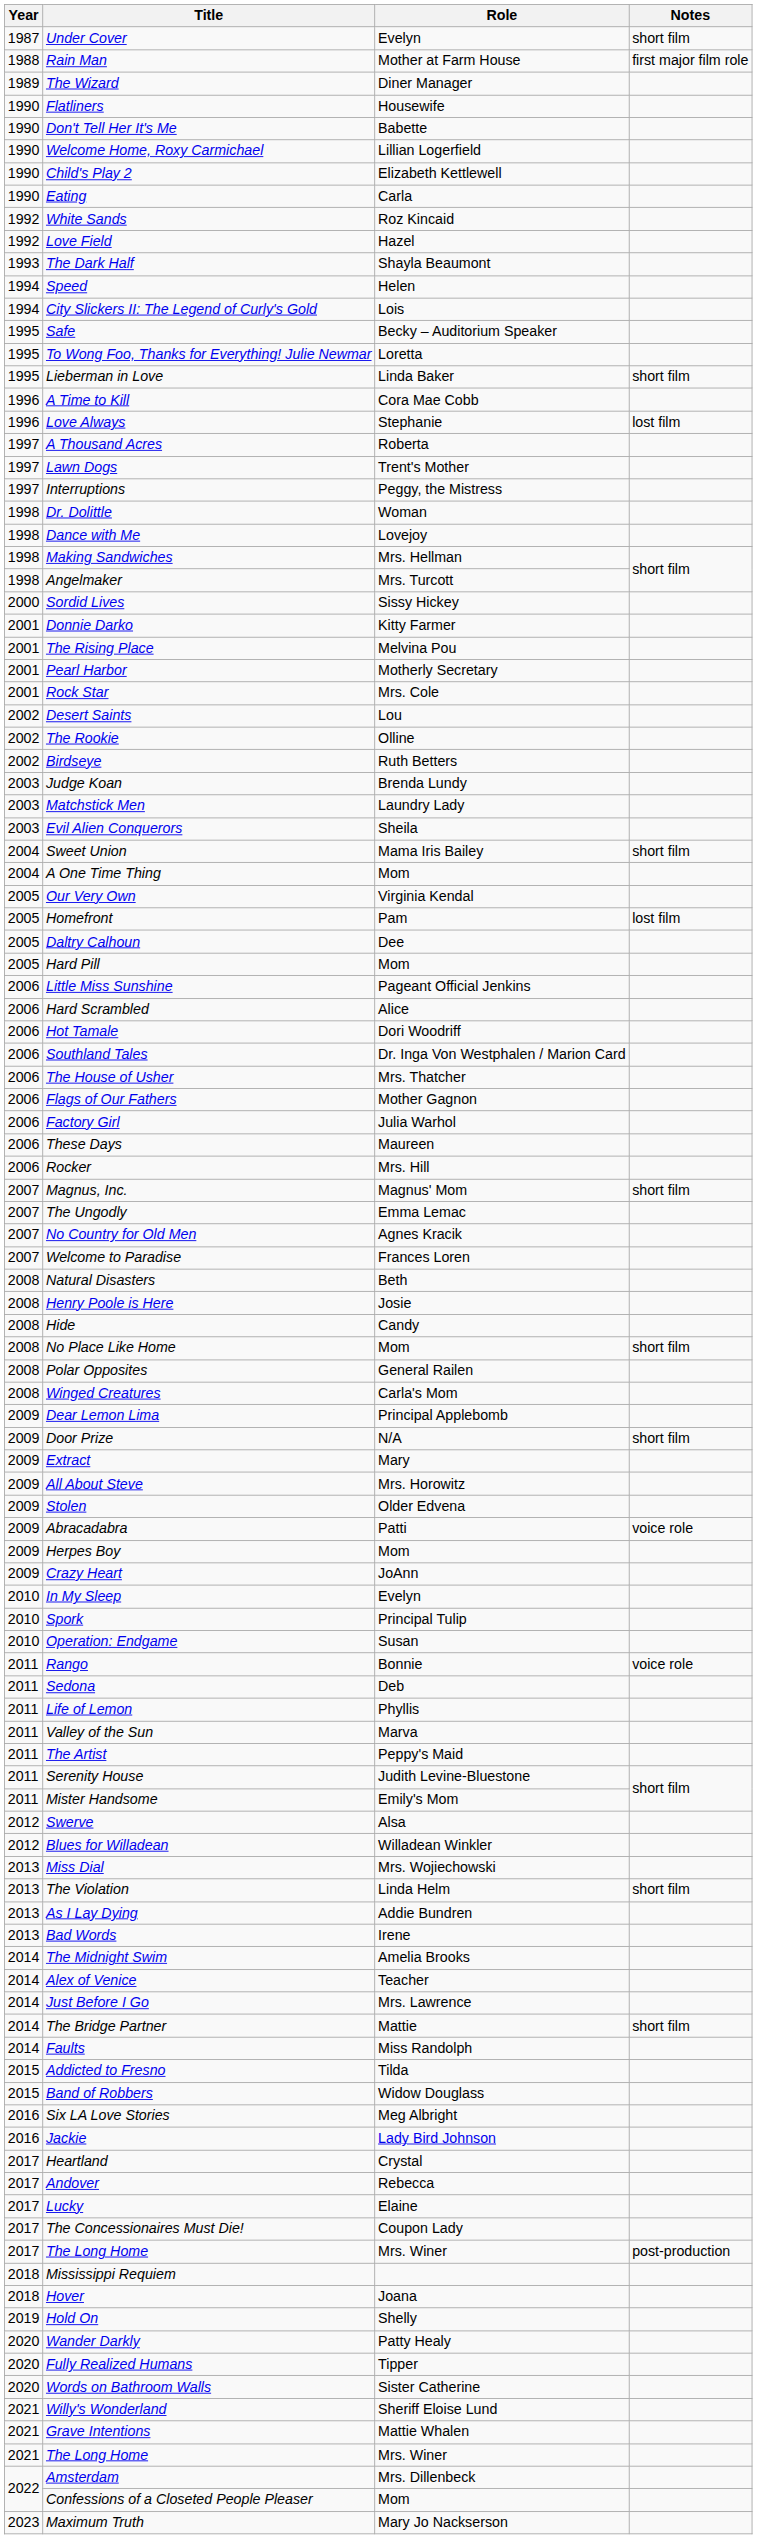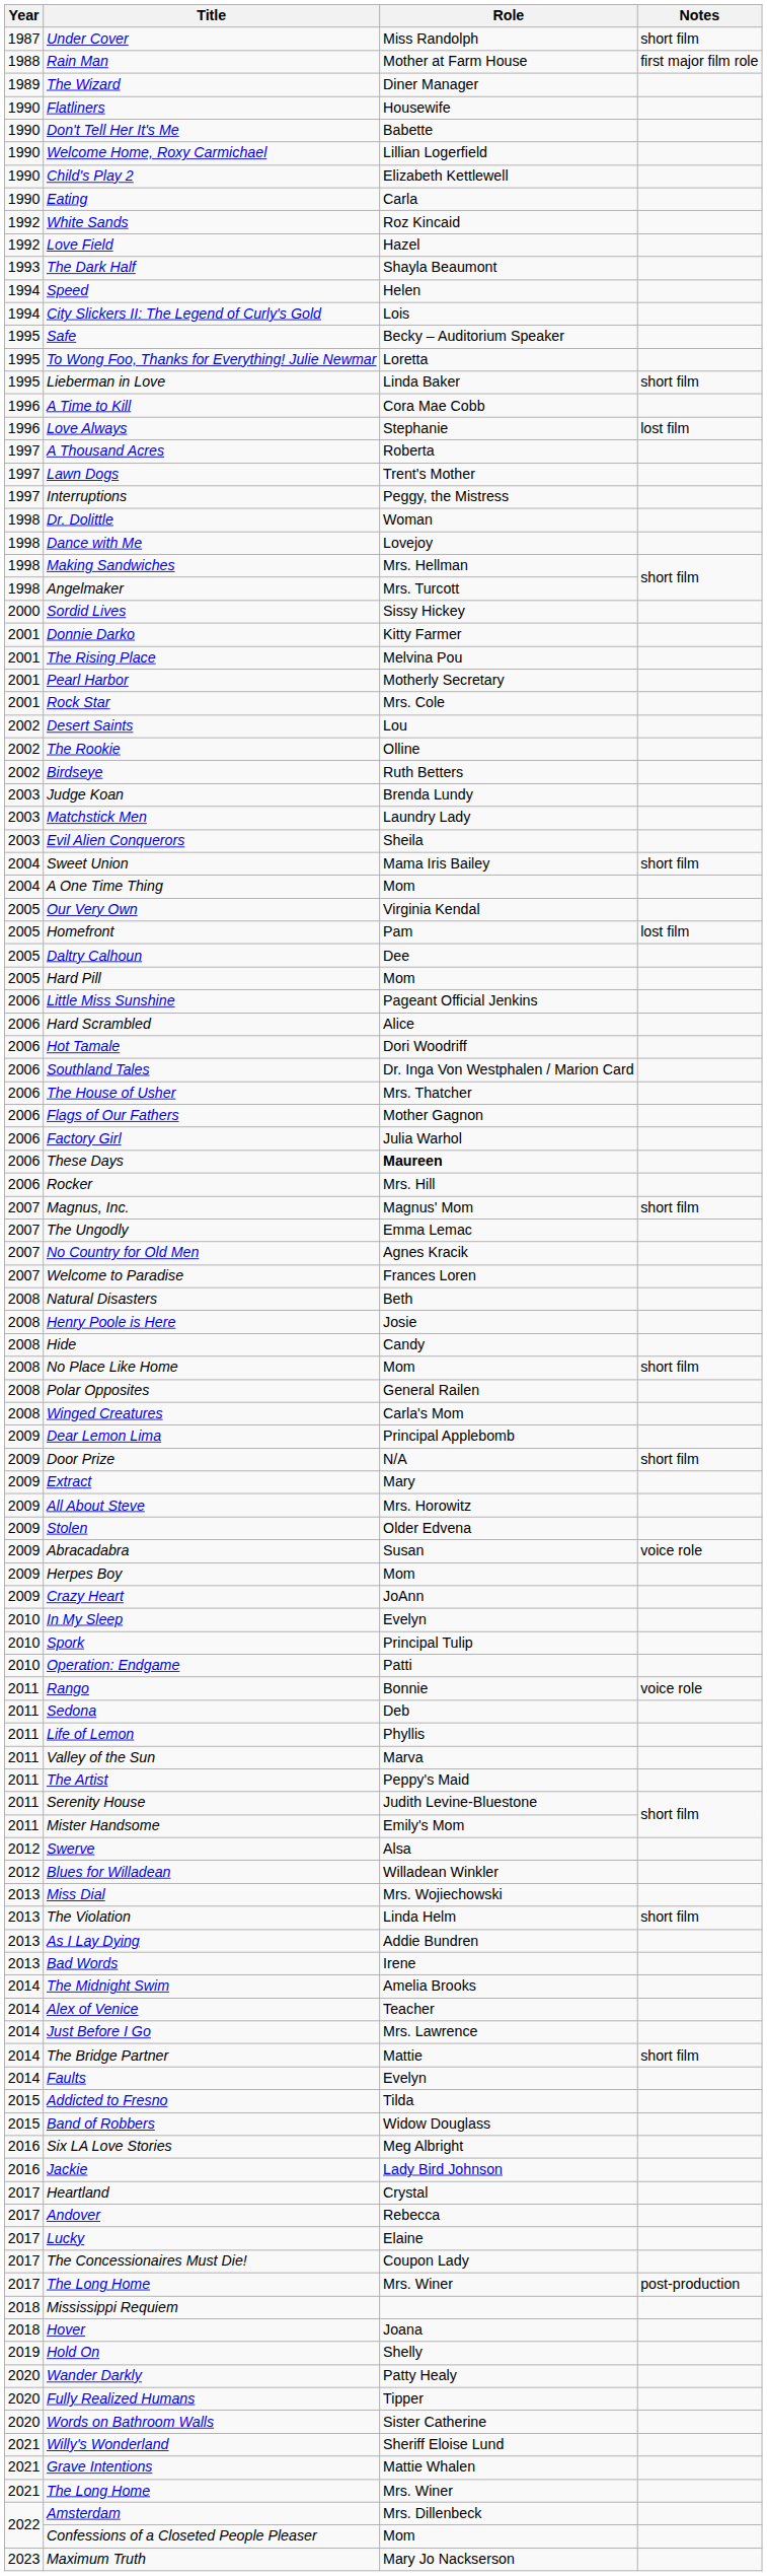Under Cover | Role: Evelyn -> Miss Randolph
These Days | Role: normal -> bold
Abracadabra | Role: Patti -> Susan
Operation: Endgame | Role: Susan -> Patti
Faults | Role: Miss Randolph -> Evelyn
